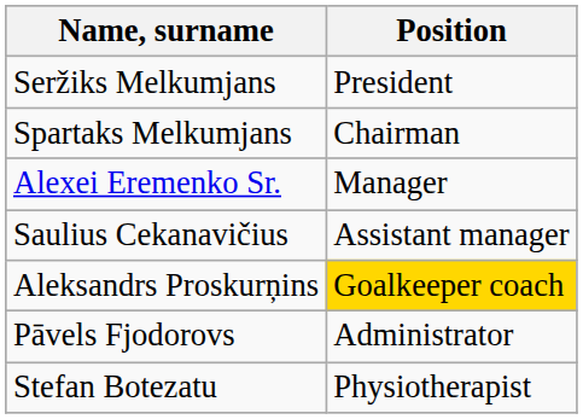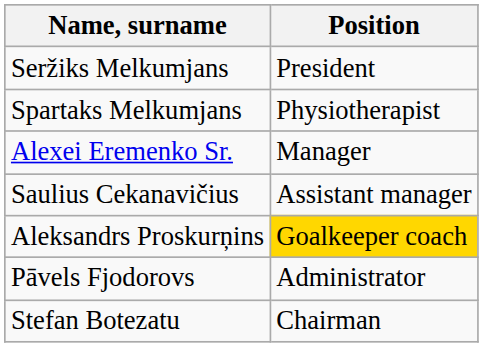Spartaks Melkumjans | Position: Chairman -> Physiotherapist
Stefan Botezatu | Position: Physiotherapist -> Chairman
